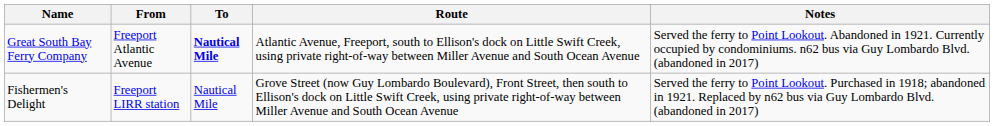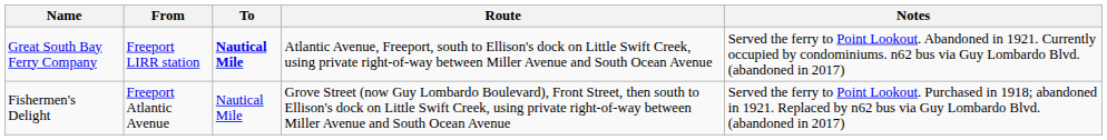Great South Bay Ferry Company | From: Freeport Atlantic Avenue -> Freeport LIRR station
Fishermen's Delight | From: Freeport LIRR station -> Freeport Atlantic Avenue
